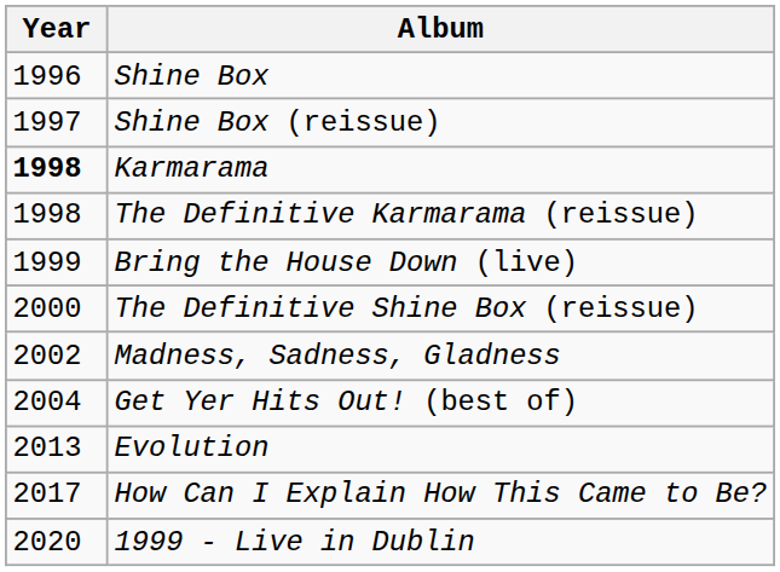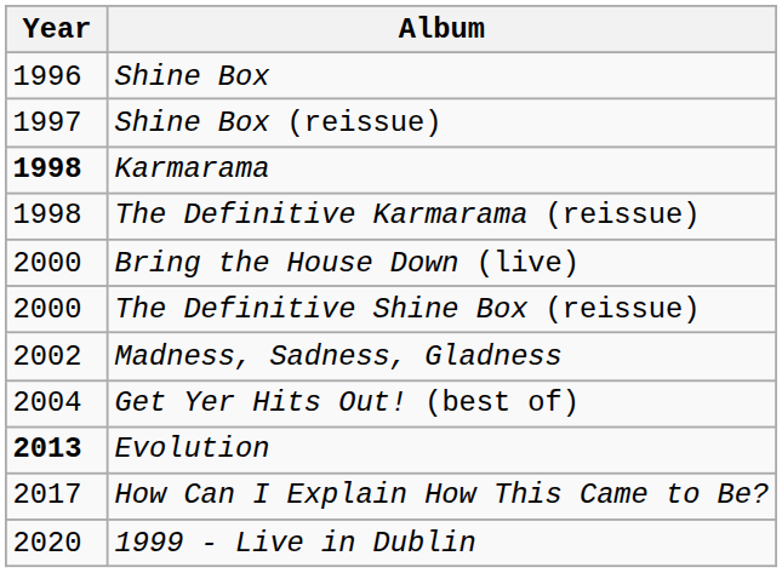Bring the House Down (live) | Year: 1999 -> 2000
Evolution | Year: normal -> bold
